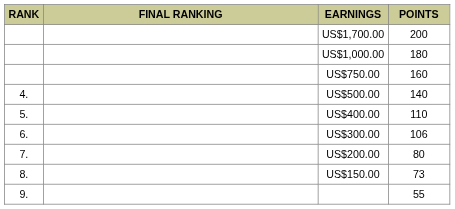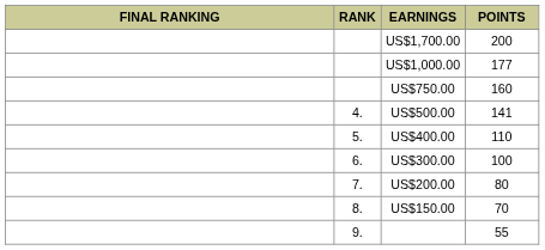columns swapped: RANK <-> FINAL RANKING
US$1,000.00 | POINTS: 180 -> 177
US$500.00 | POINTS: 140 -> 141
US$300.00 | POINTS: 106 -> 100
US$150.00 | POINTS: 73 -> 70
